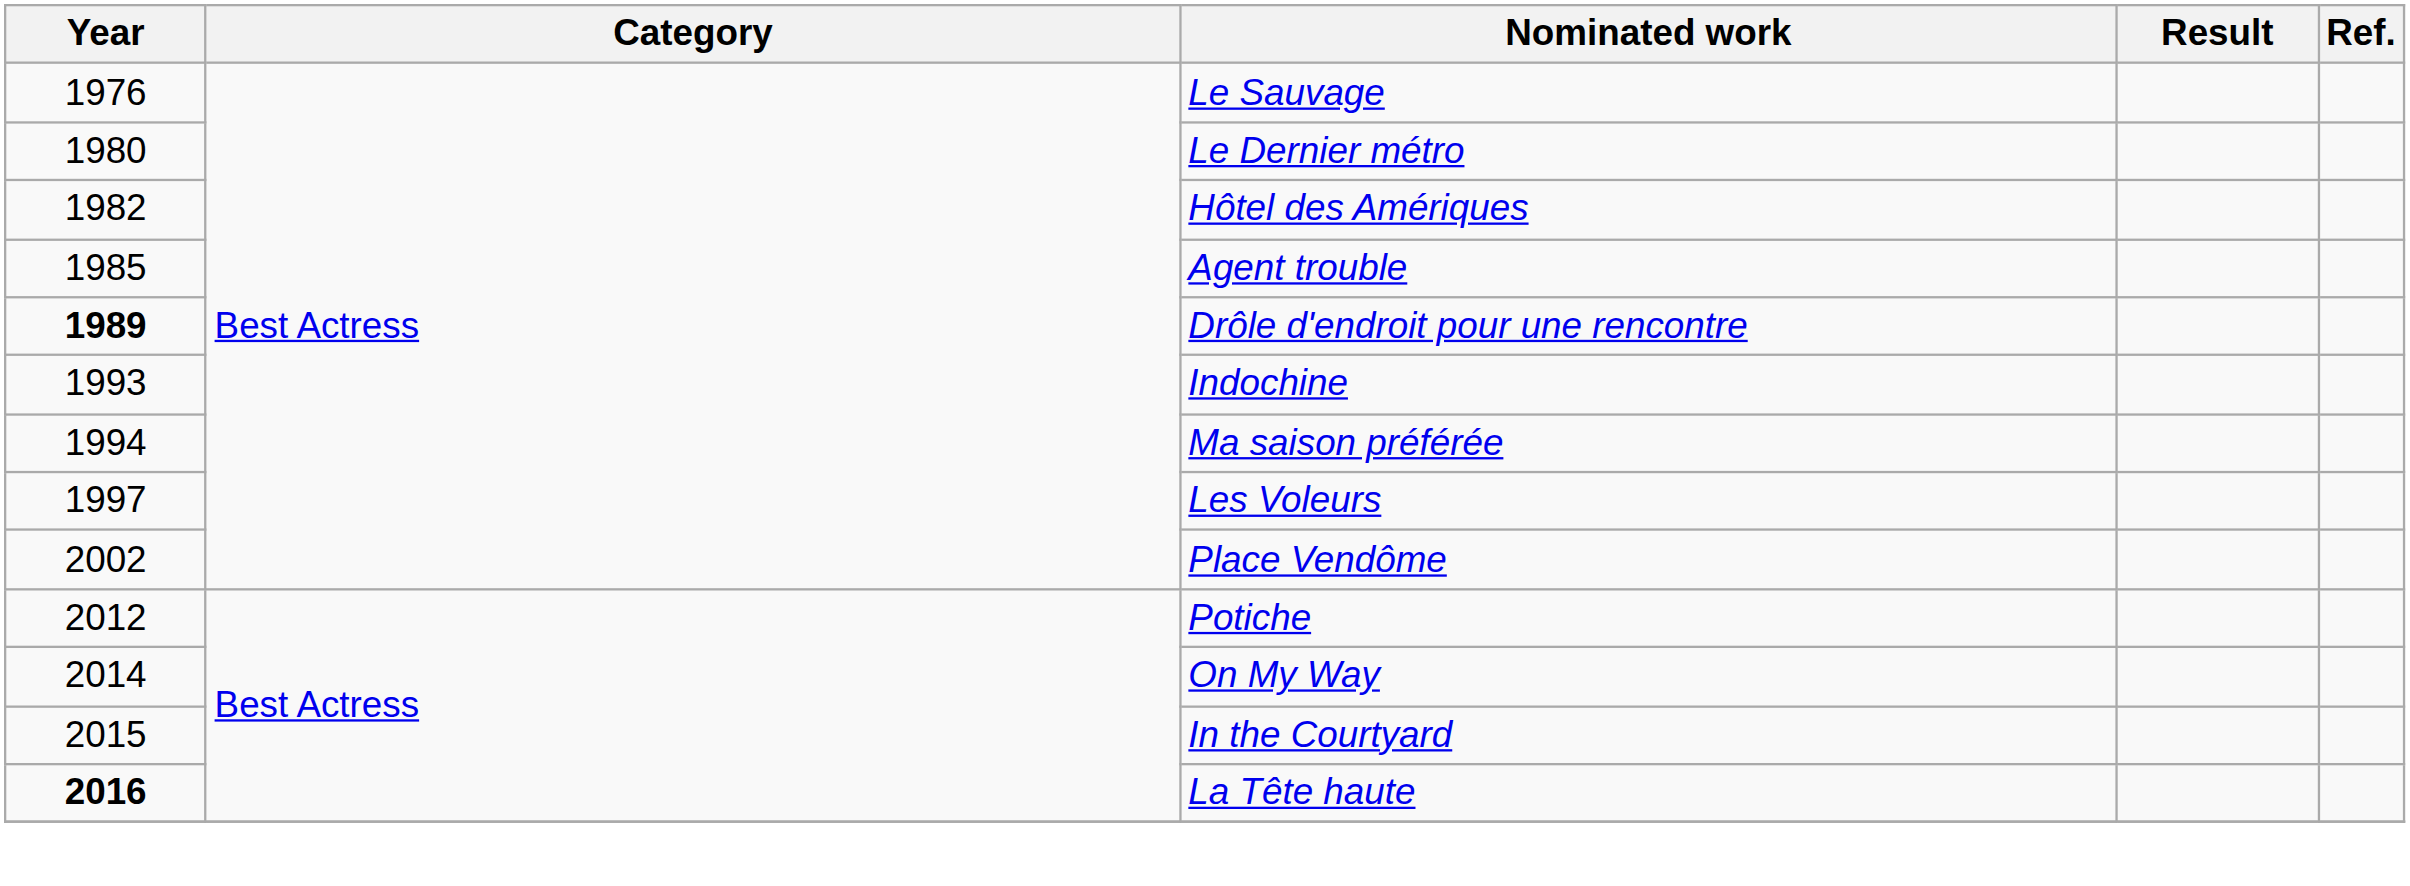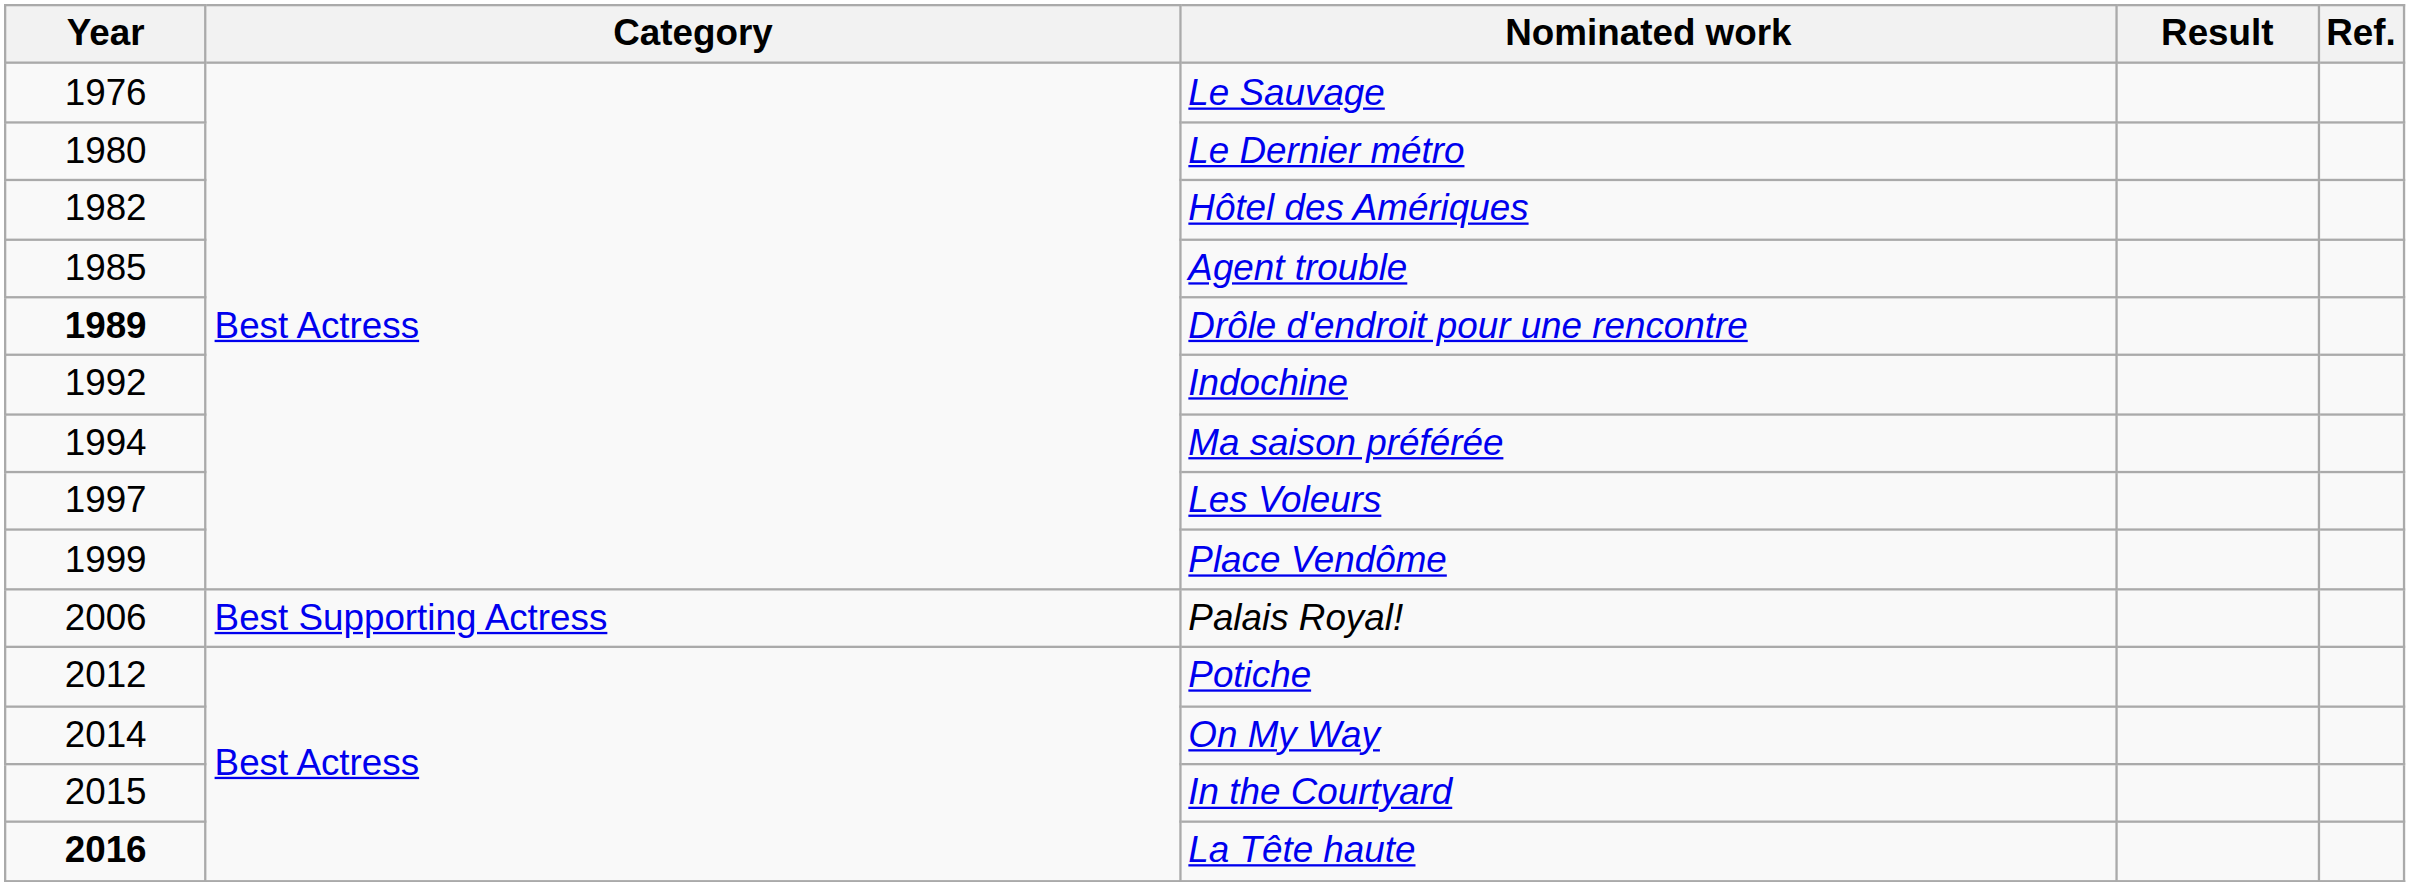Indochine | Year: 1993 -> 1992
Place Vendôme | Year: 2002 -> 1999
+ row: 2006 | Best Supporting Actress | Palais Royal!
